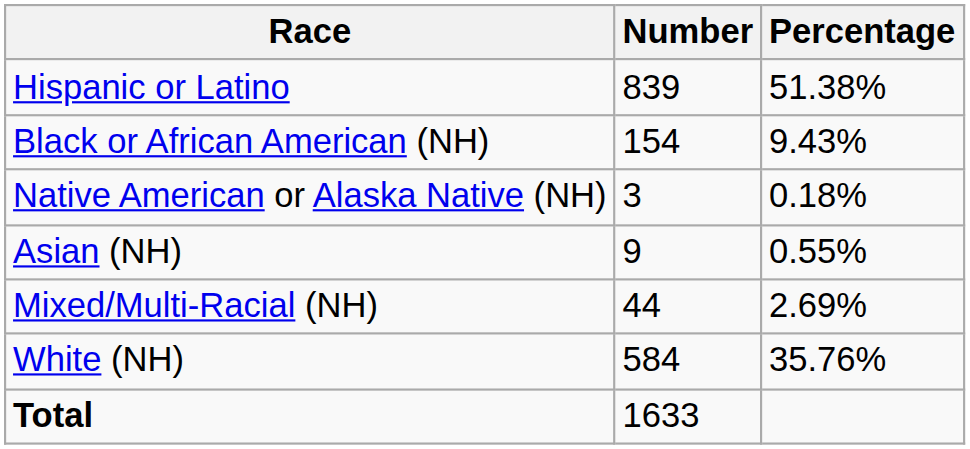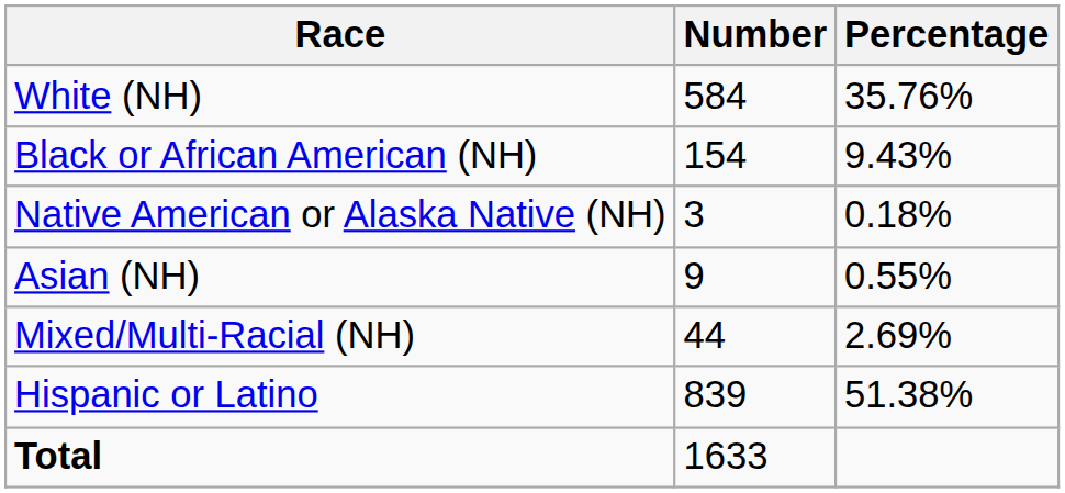rows swapped: White (NH) <-> Hispanic or Latino
